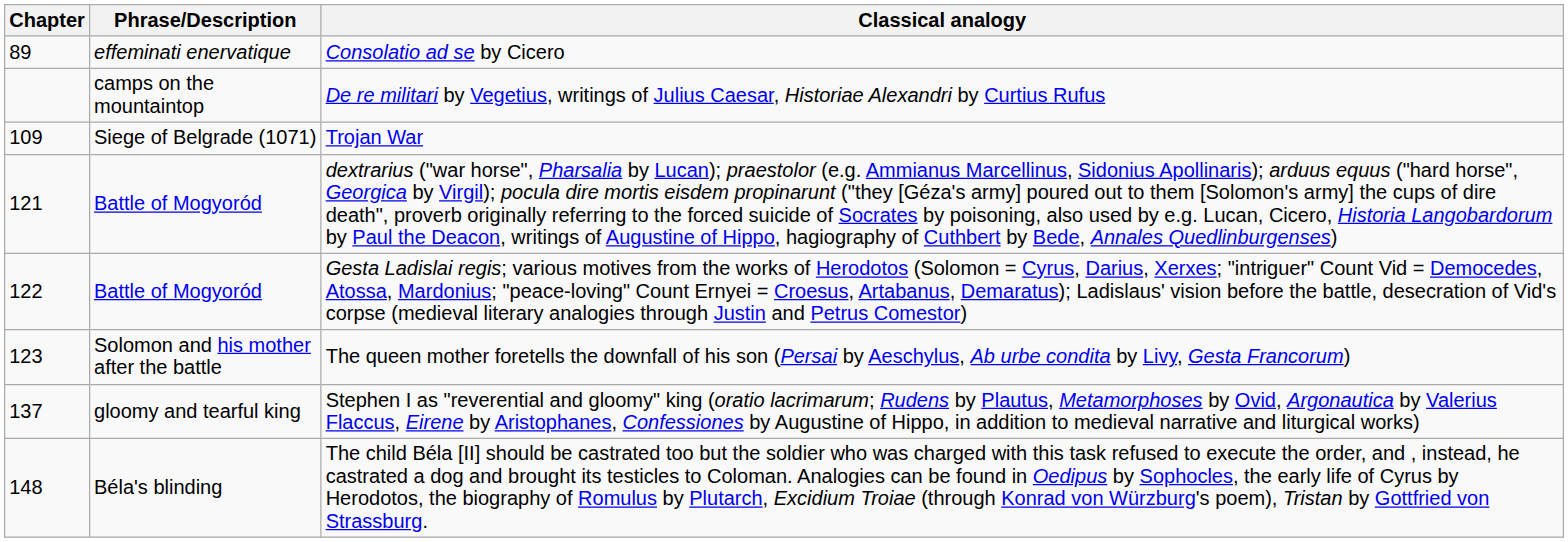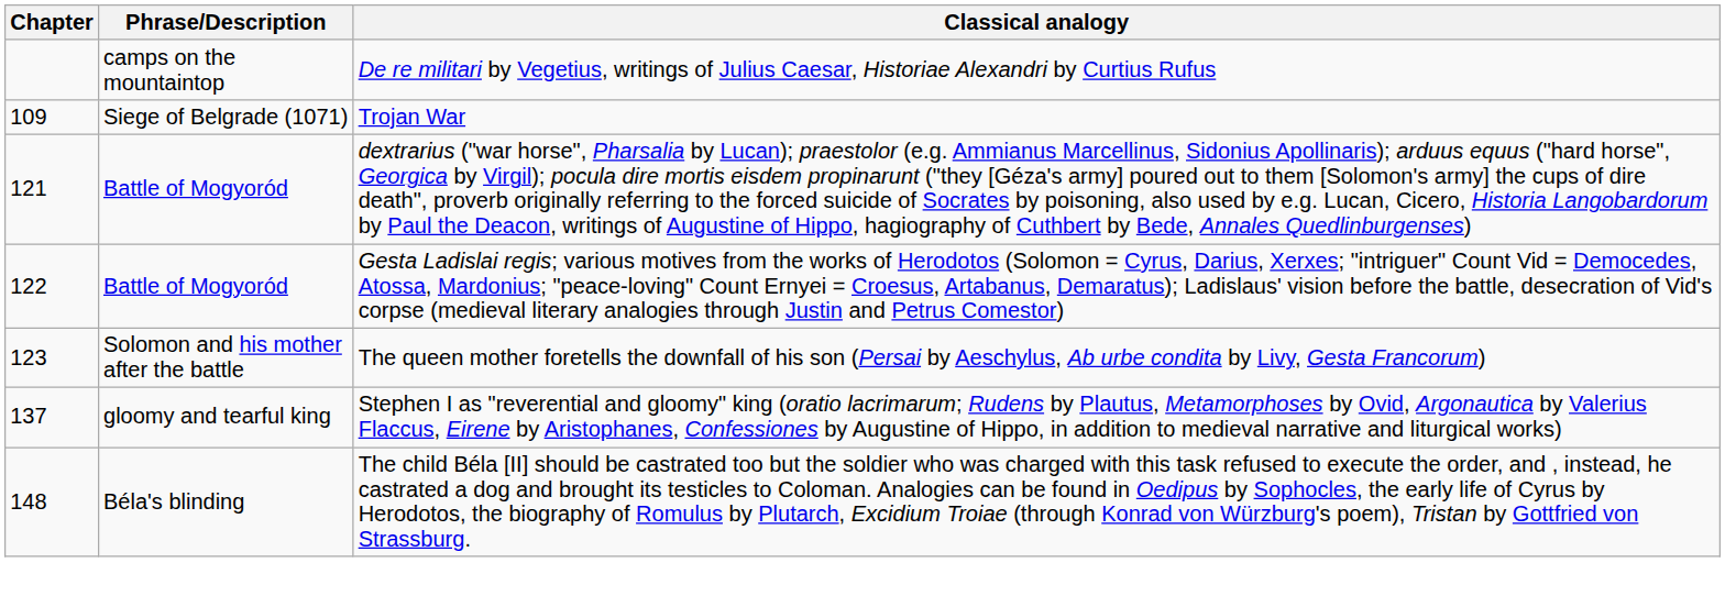- row: 89 | effeminati enervatique | Consolatio ad se by Cicero
